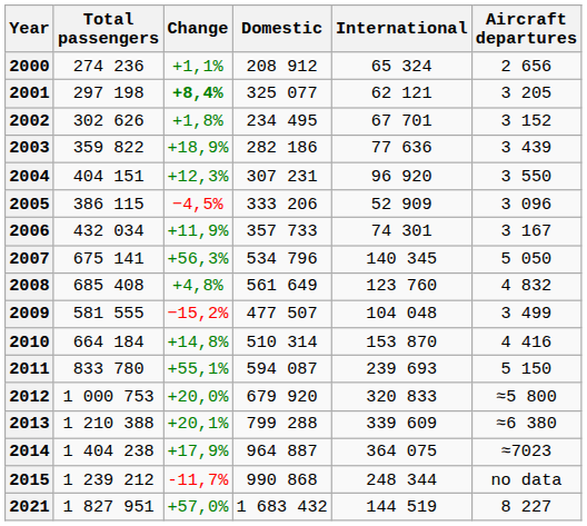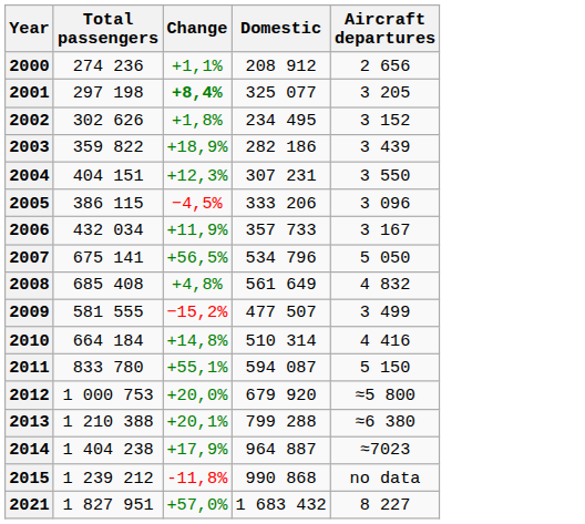- column: International | 65 324 | 62 121 | 67 701 | 77 636 | 96 920 | 52 909 | 74 301 | 140 345 | 123 760 | 104 048 | 153 870 | 239 693 | 320 833 | 339 609 | 364 075 | 248 344 | 144 519
2007 | Change: +56,3% -> +56,5%
2015 | Change: -11,7% -> -11,8%
